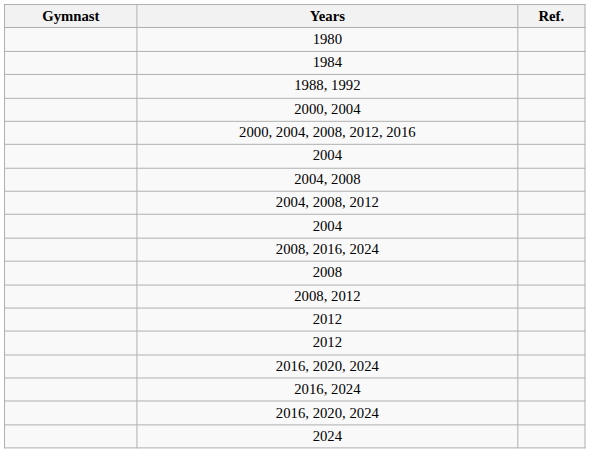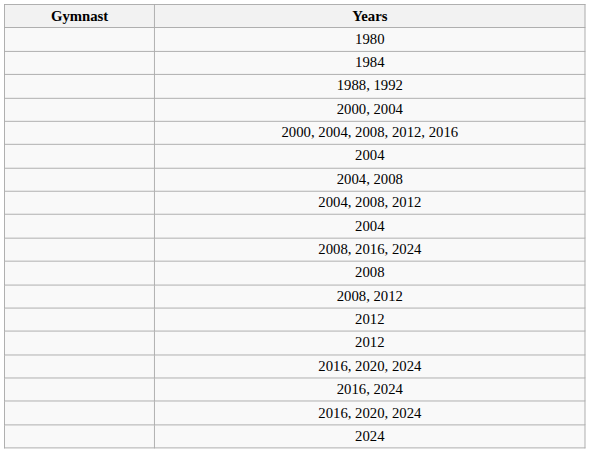- column: Ref.
